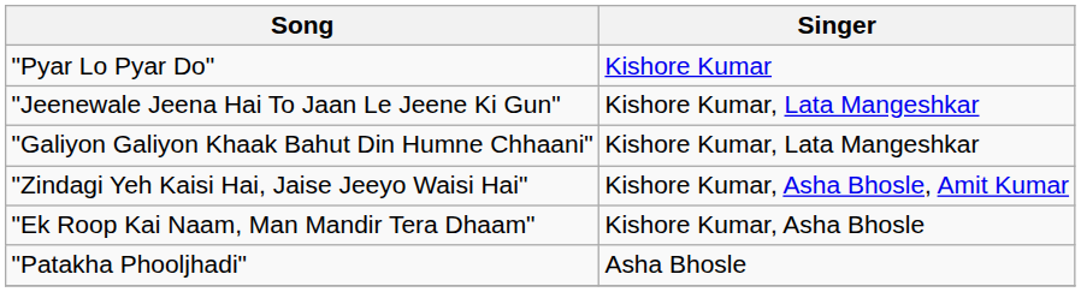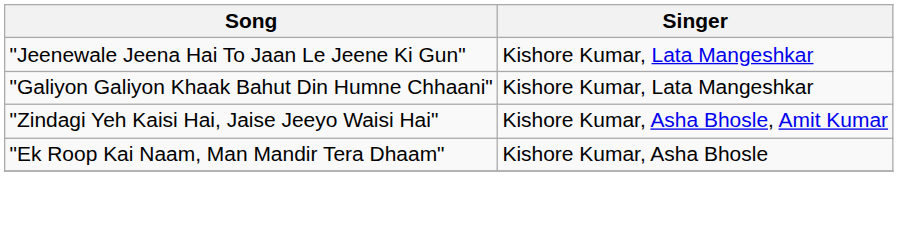- row: "Pyar Lo Pyar Do" | Kishore Kumar
- row: "Patakha Phooljhadi" | Asha Bhosle
